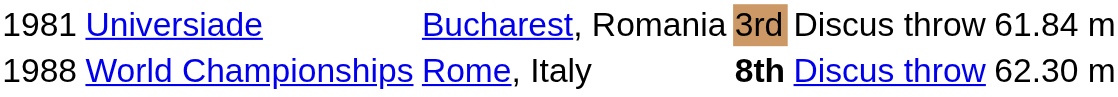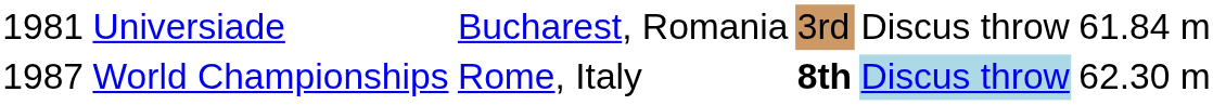World Championships | column 1: 1988 -> 1987
World Championships | column 5: no background -> lightblue background
